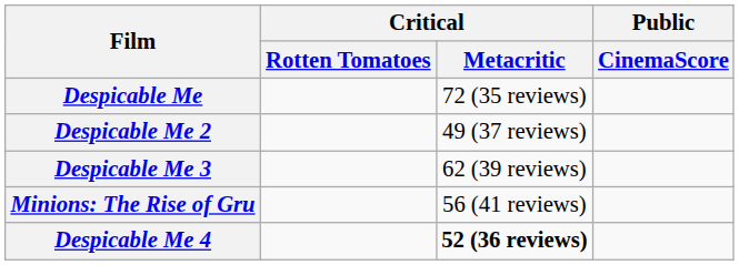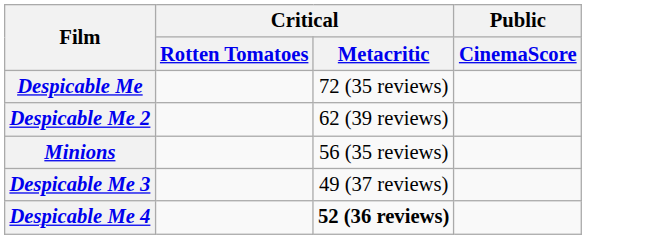Despicable Me 2 | Critical / Metacritic: 49 (37 reviews) -> 62 (39 reviews)
+ row: Minions | 56 (35 reviews)
Despicable Me 3 | Critical / Metacritic: 62 (39 reviews) -> 49 (37 reviews)
- row: Minions: The Rise of Gru | 56 (41 reviews)
